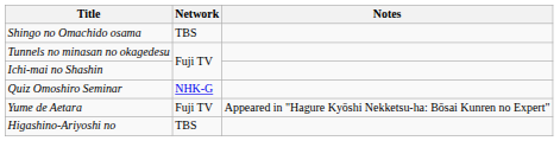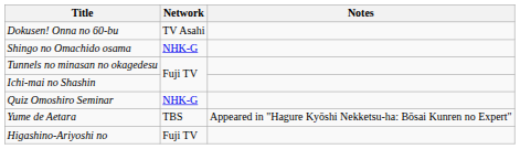+ row: Dokusen! Onna no 60-bu | TV Asahi
Shingo no Omachido osama | Network: TBS -> NHK-G
Yume de Aetara | Network: Fuji TV -> TBS
Higashino-Ariyoshi no | Network: TBS -> Fuji TV
